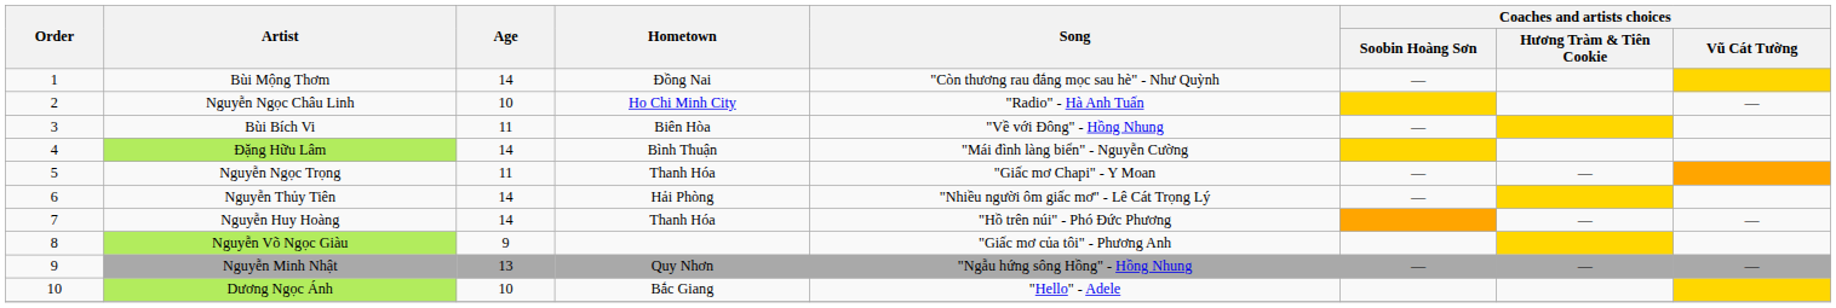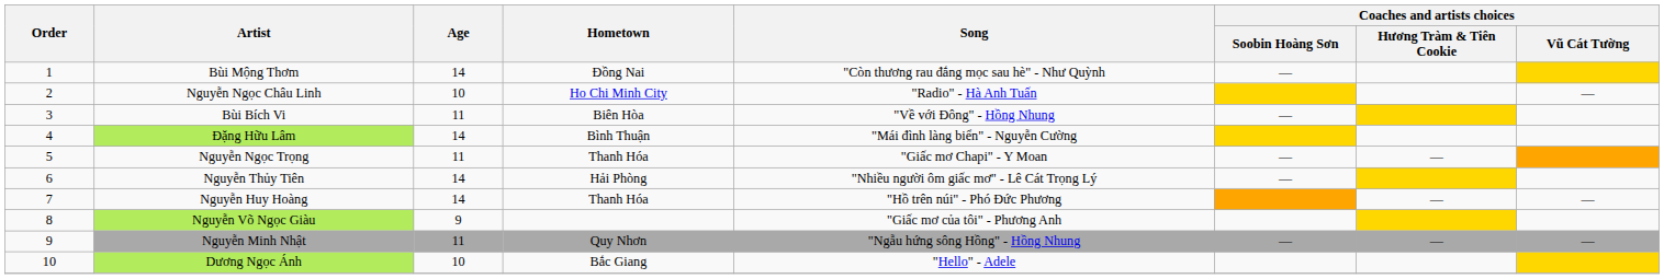Nguyễn Minh Nhật | Age: 13 -> 11
